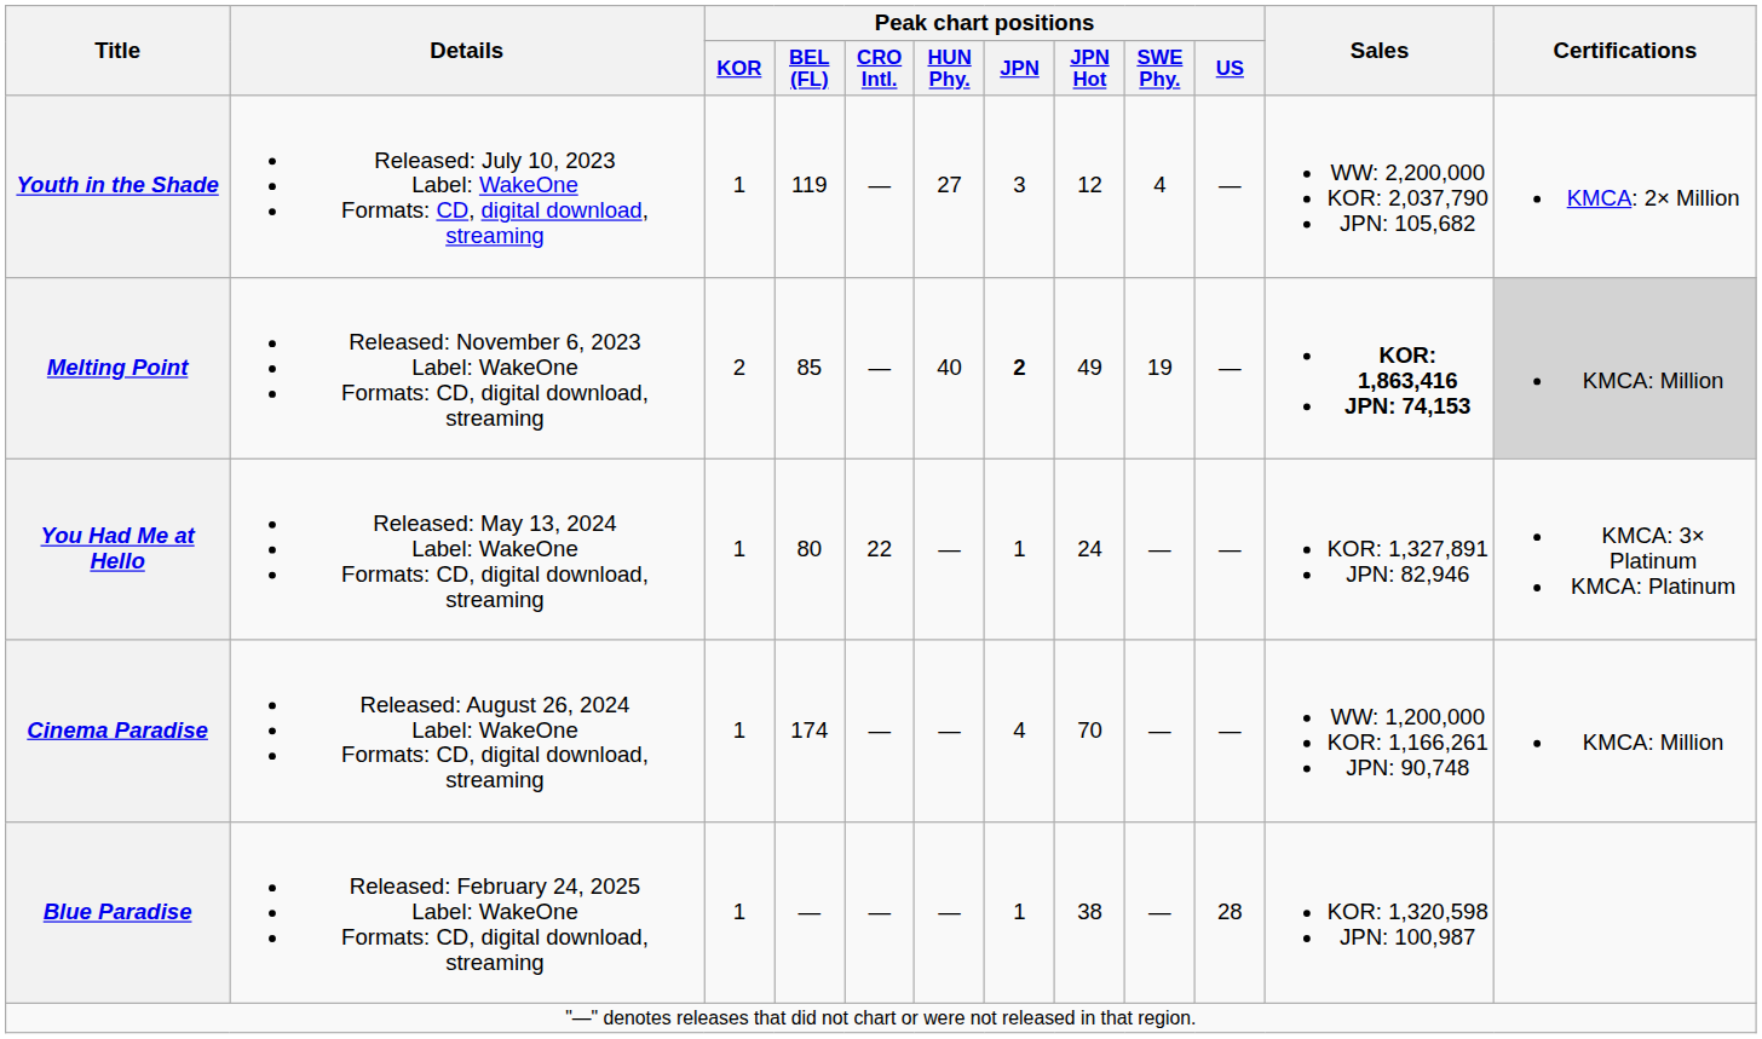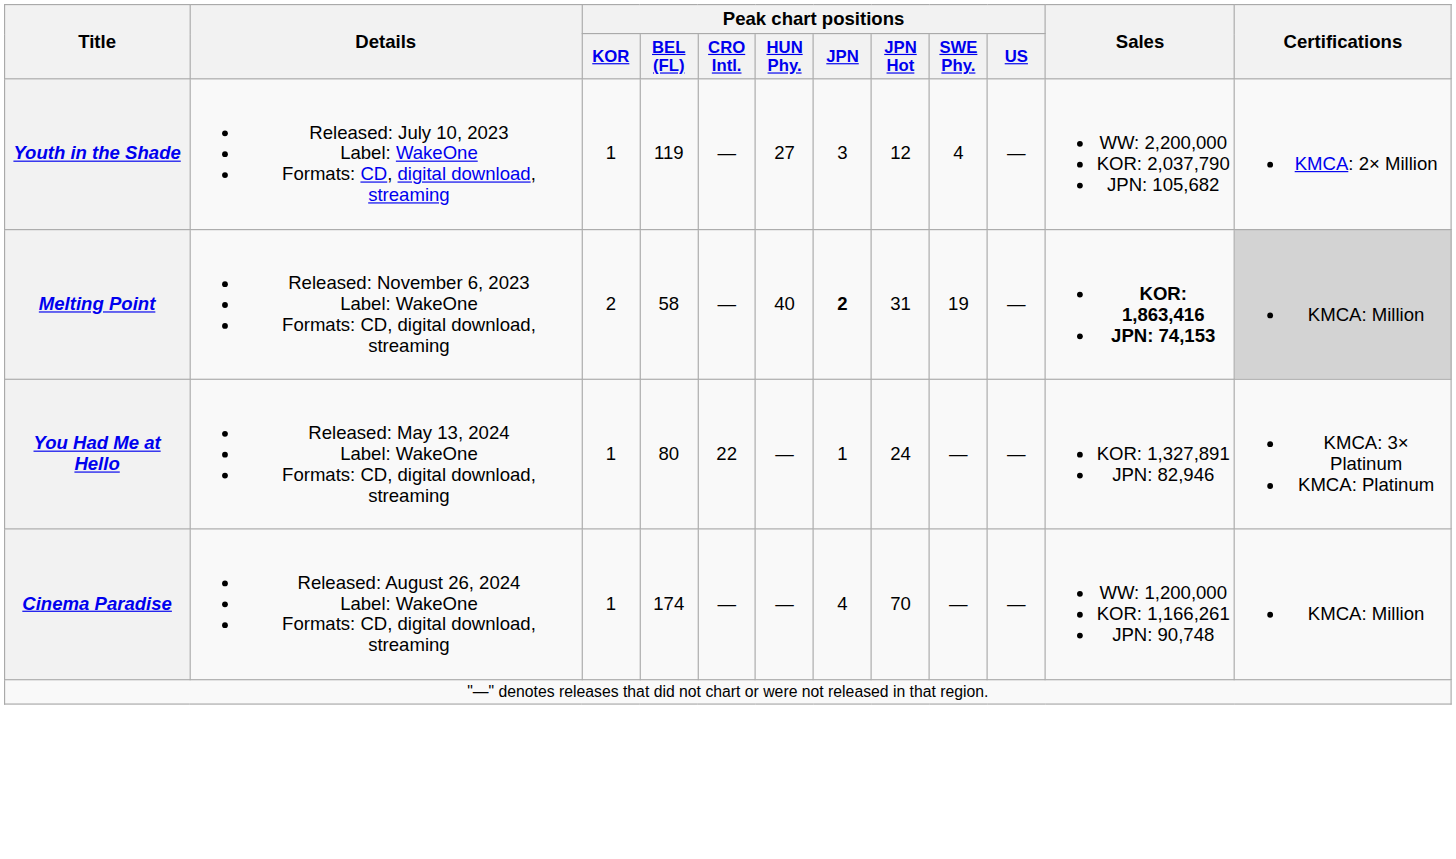Melting Point | Peak chart positions / BEL (FL): 85 -> 58
Melting Point | Peak chart positions / JPN Hot: 49 -> 31
- row: Blue Paradise | Released: February 24, 2025 Label: WakeOne Formats: CD, digital download, streaming | 1 | — | — | — | 1 | 38 | — | 28 | KOR: 1,320,598 JPN: 100,987
